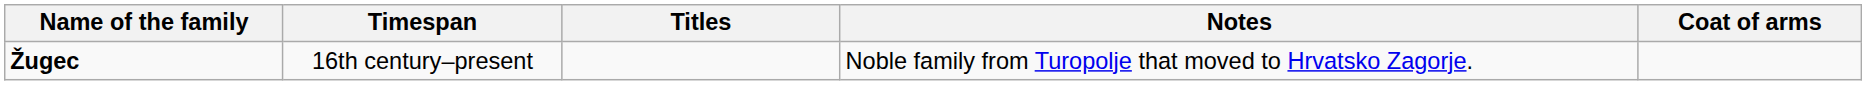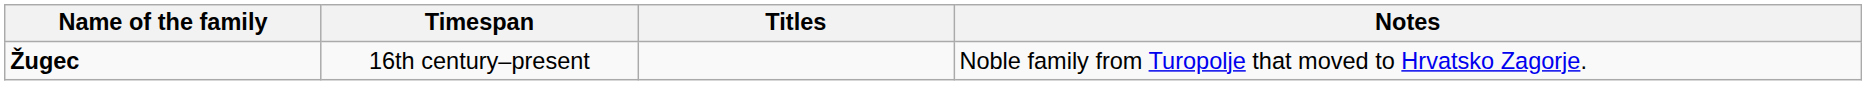- column: Coat of arms
